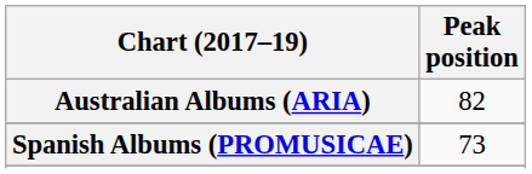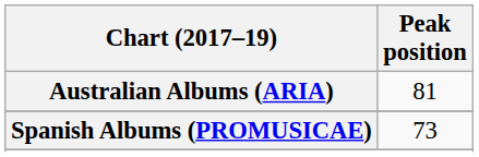Australian Albums (ARIA) | Peak position: 82 -> 81
